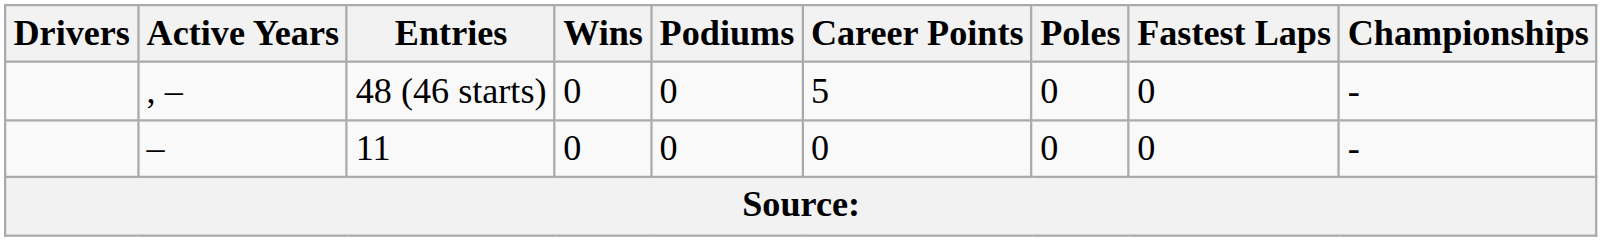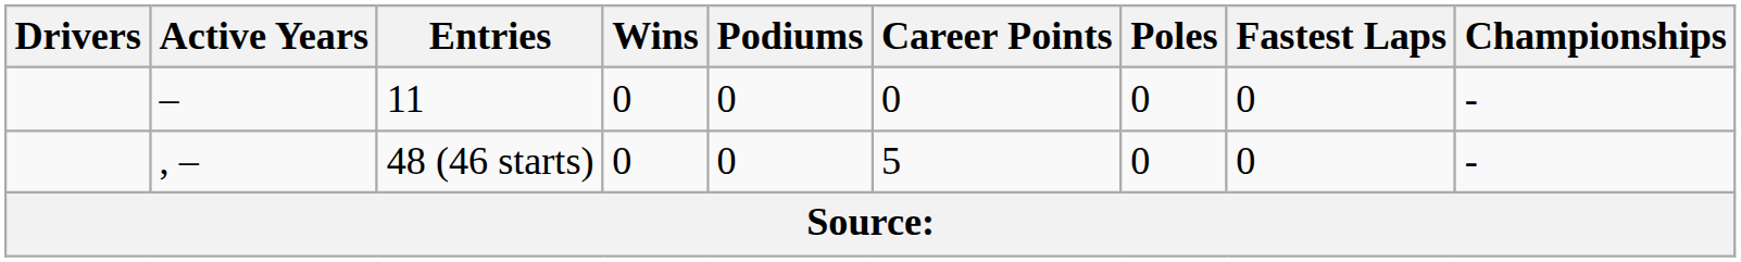rows swapped: 48 (46 starts) <-> 11
